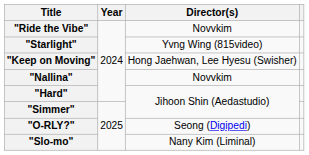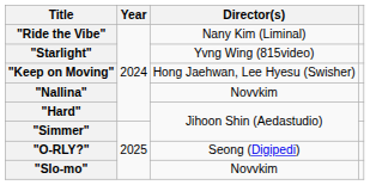"Ride the Vibe" | Director(s): Novvkim -> Nany Kim (Liminal)
"Slo-mo" | Director(s): Nany Kim (Liminal) -> Novvkim
